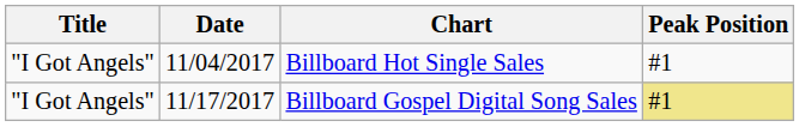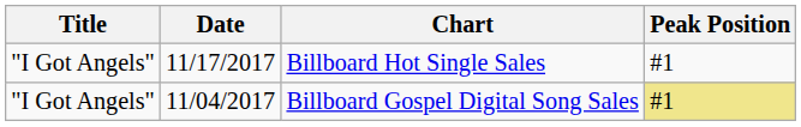Billboard Hot Single Sales | Date: 11/04/2017 -> 11/17/2017
Billboard Gospel Digital Song Sales | Date: 11/17/2017 -> 11/04/2017
